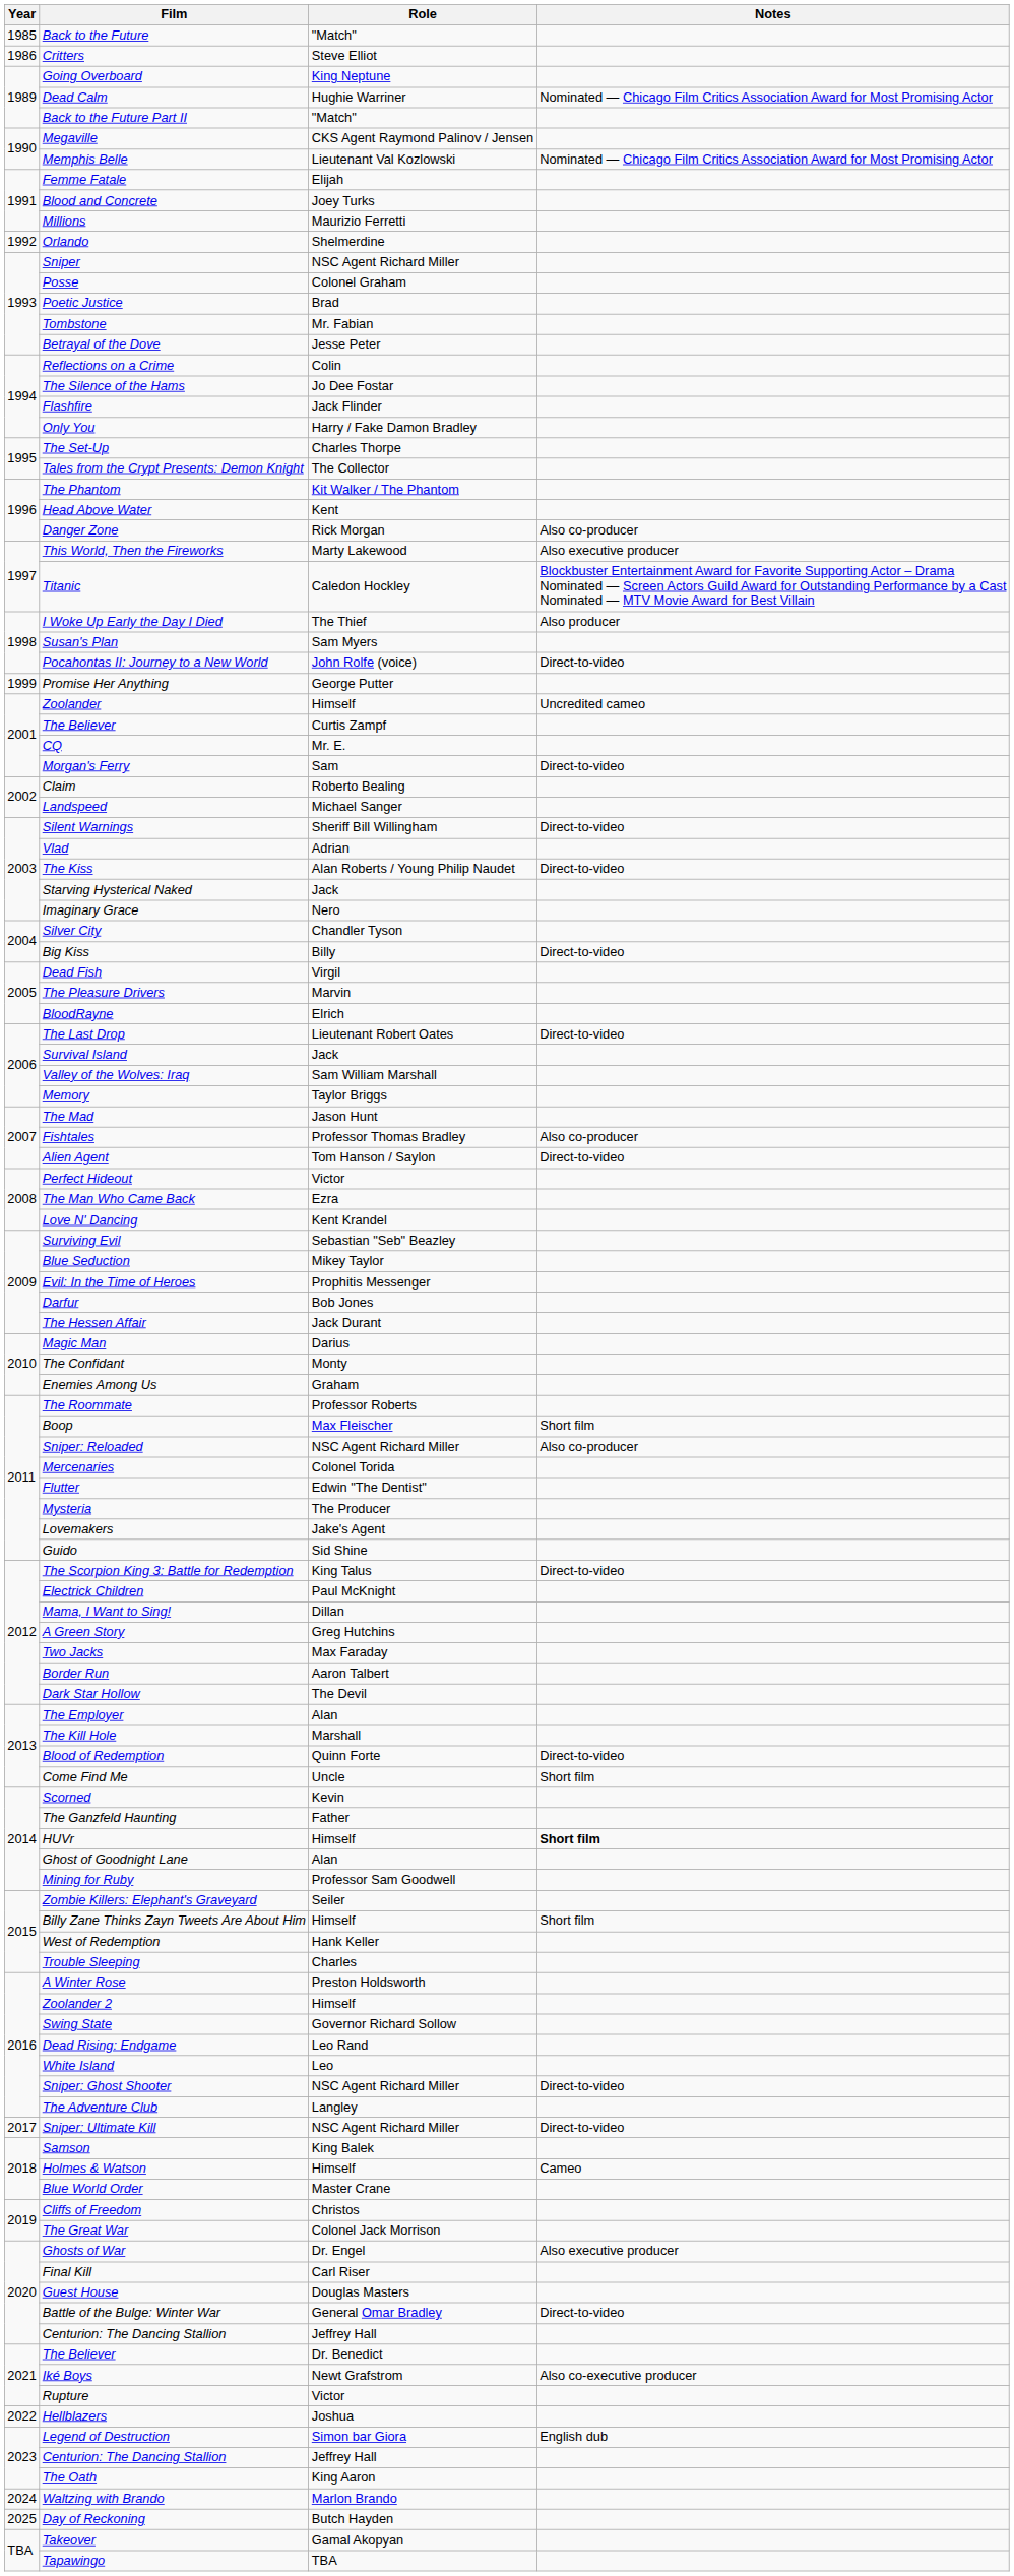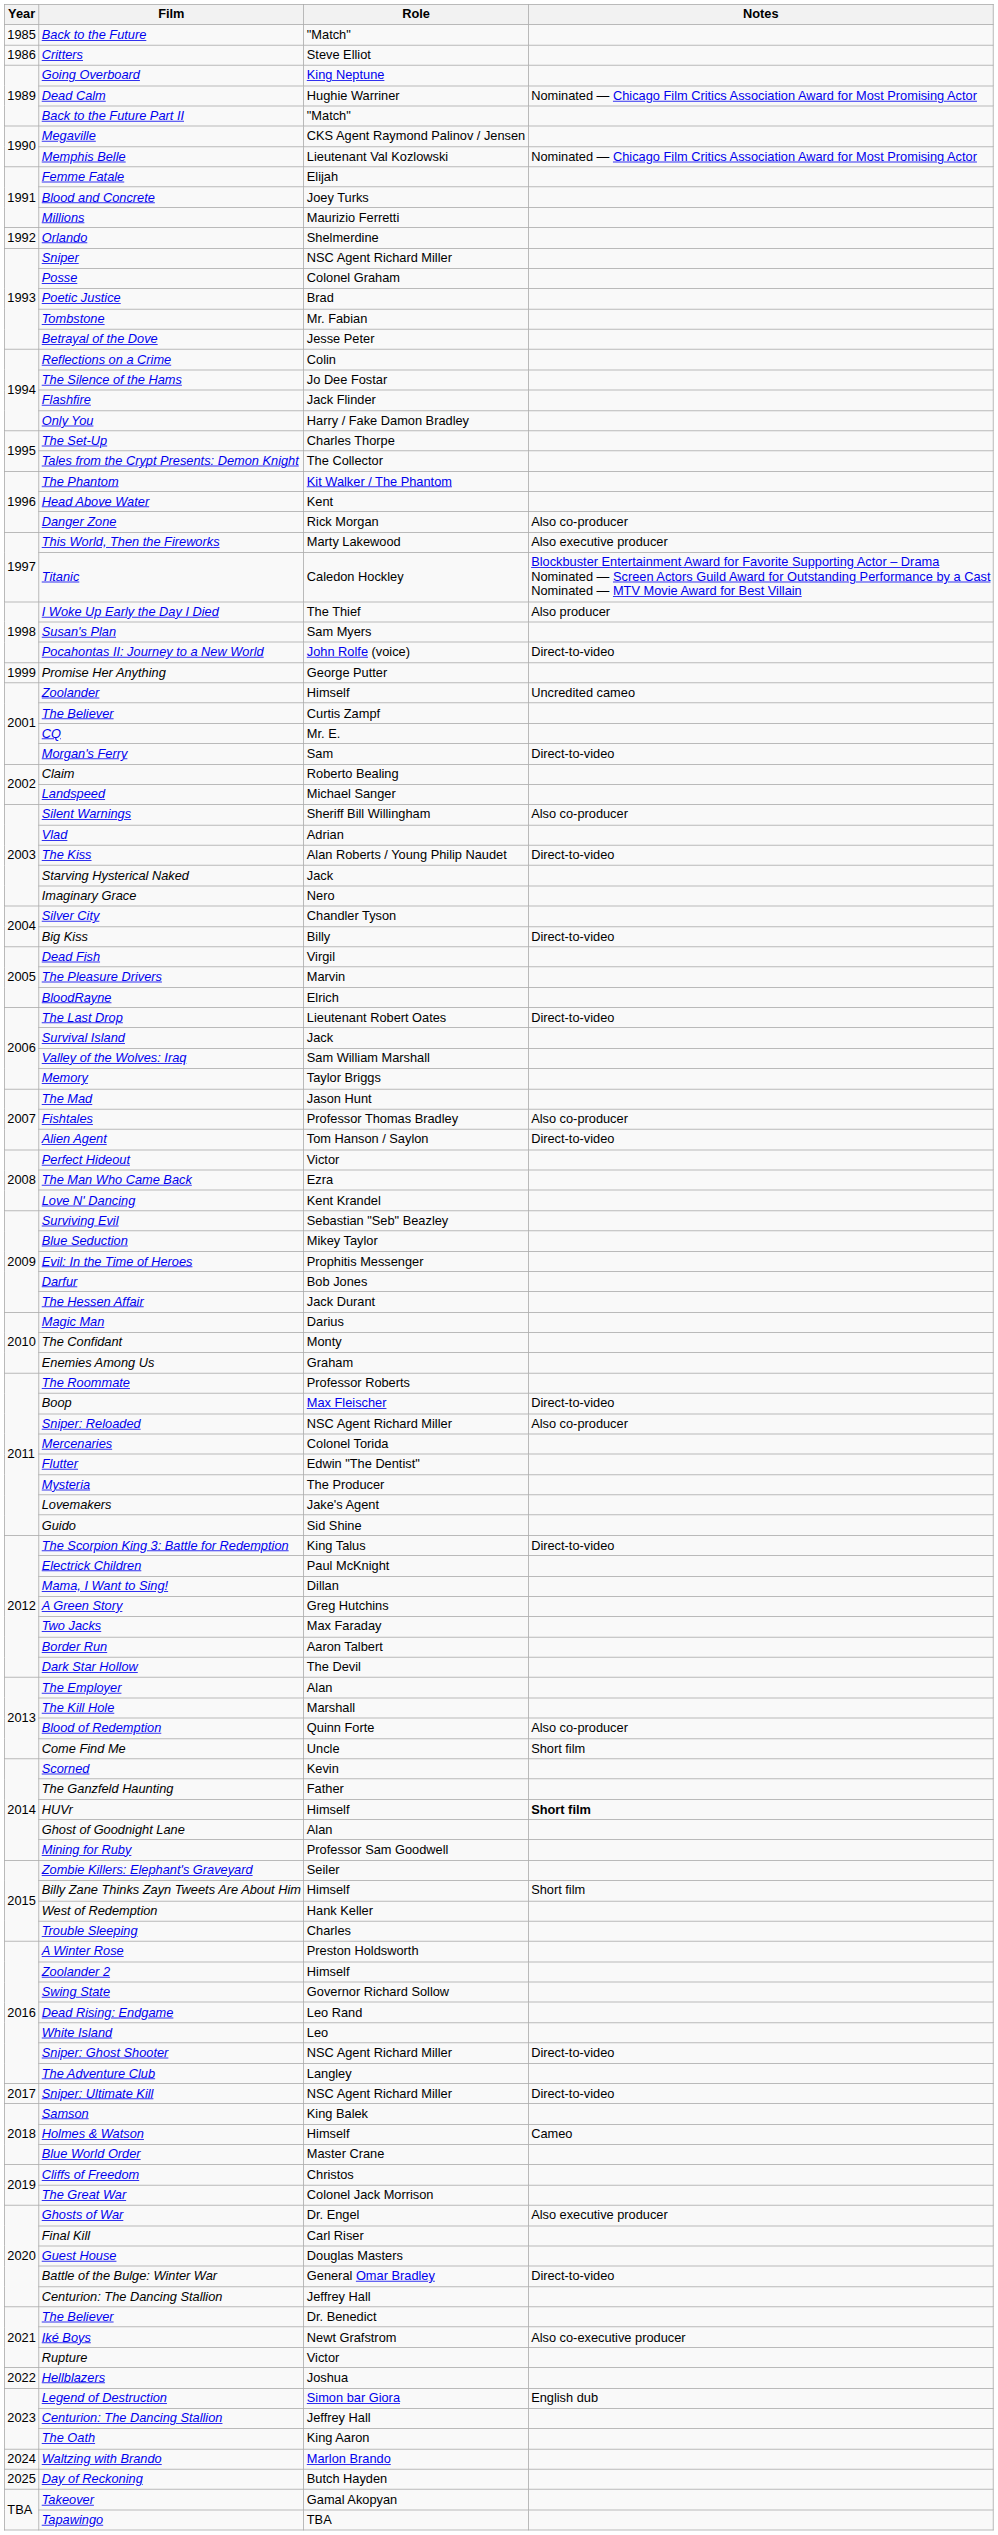Silent Warnings | Notes: Direct-to-video -> Also co-producer
Boop | Notes: Short film -> Direct-to-video
Blood of Redemption | Notes: Direct-to-video -> Also co-producer
